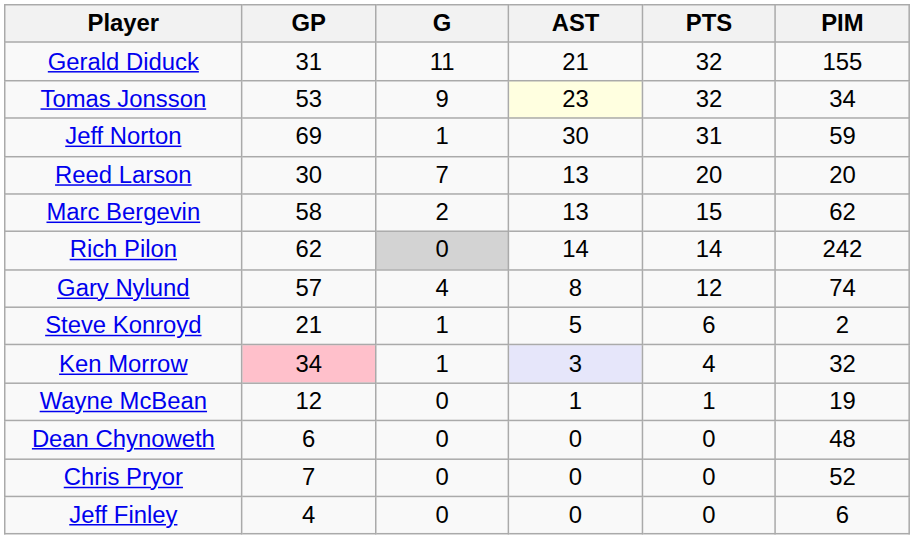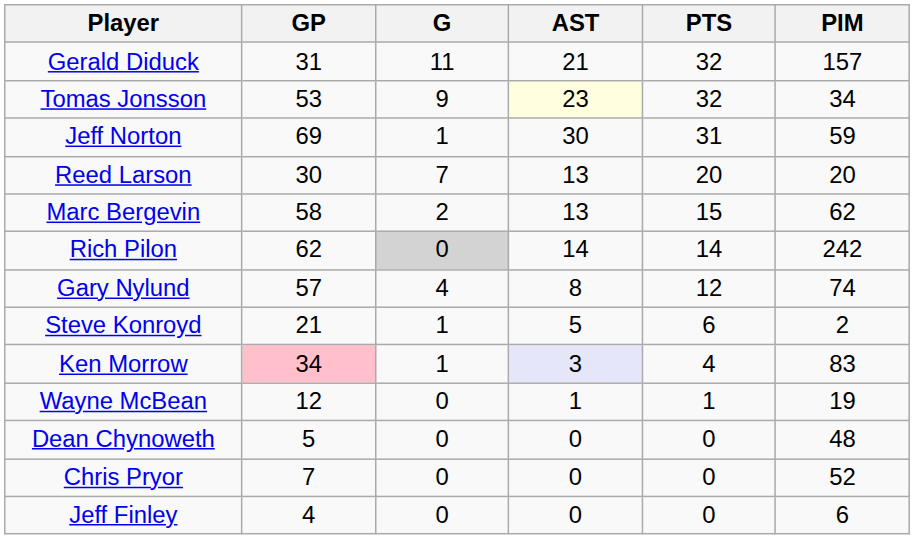Gerald Diduck | PIM: 155 -> 157
Ken Morrow | PIM: 32 -> 83
Dean Chynoweth | GP: 6 -> 5
